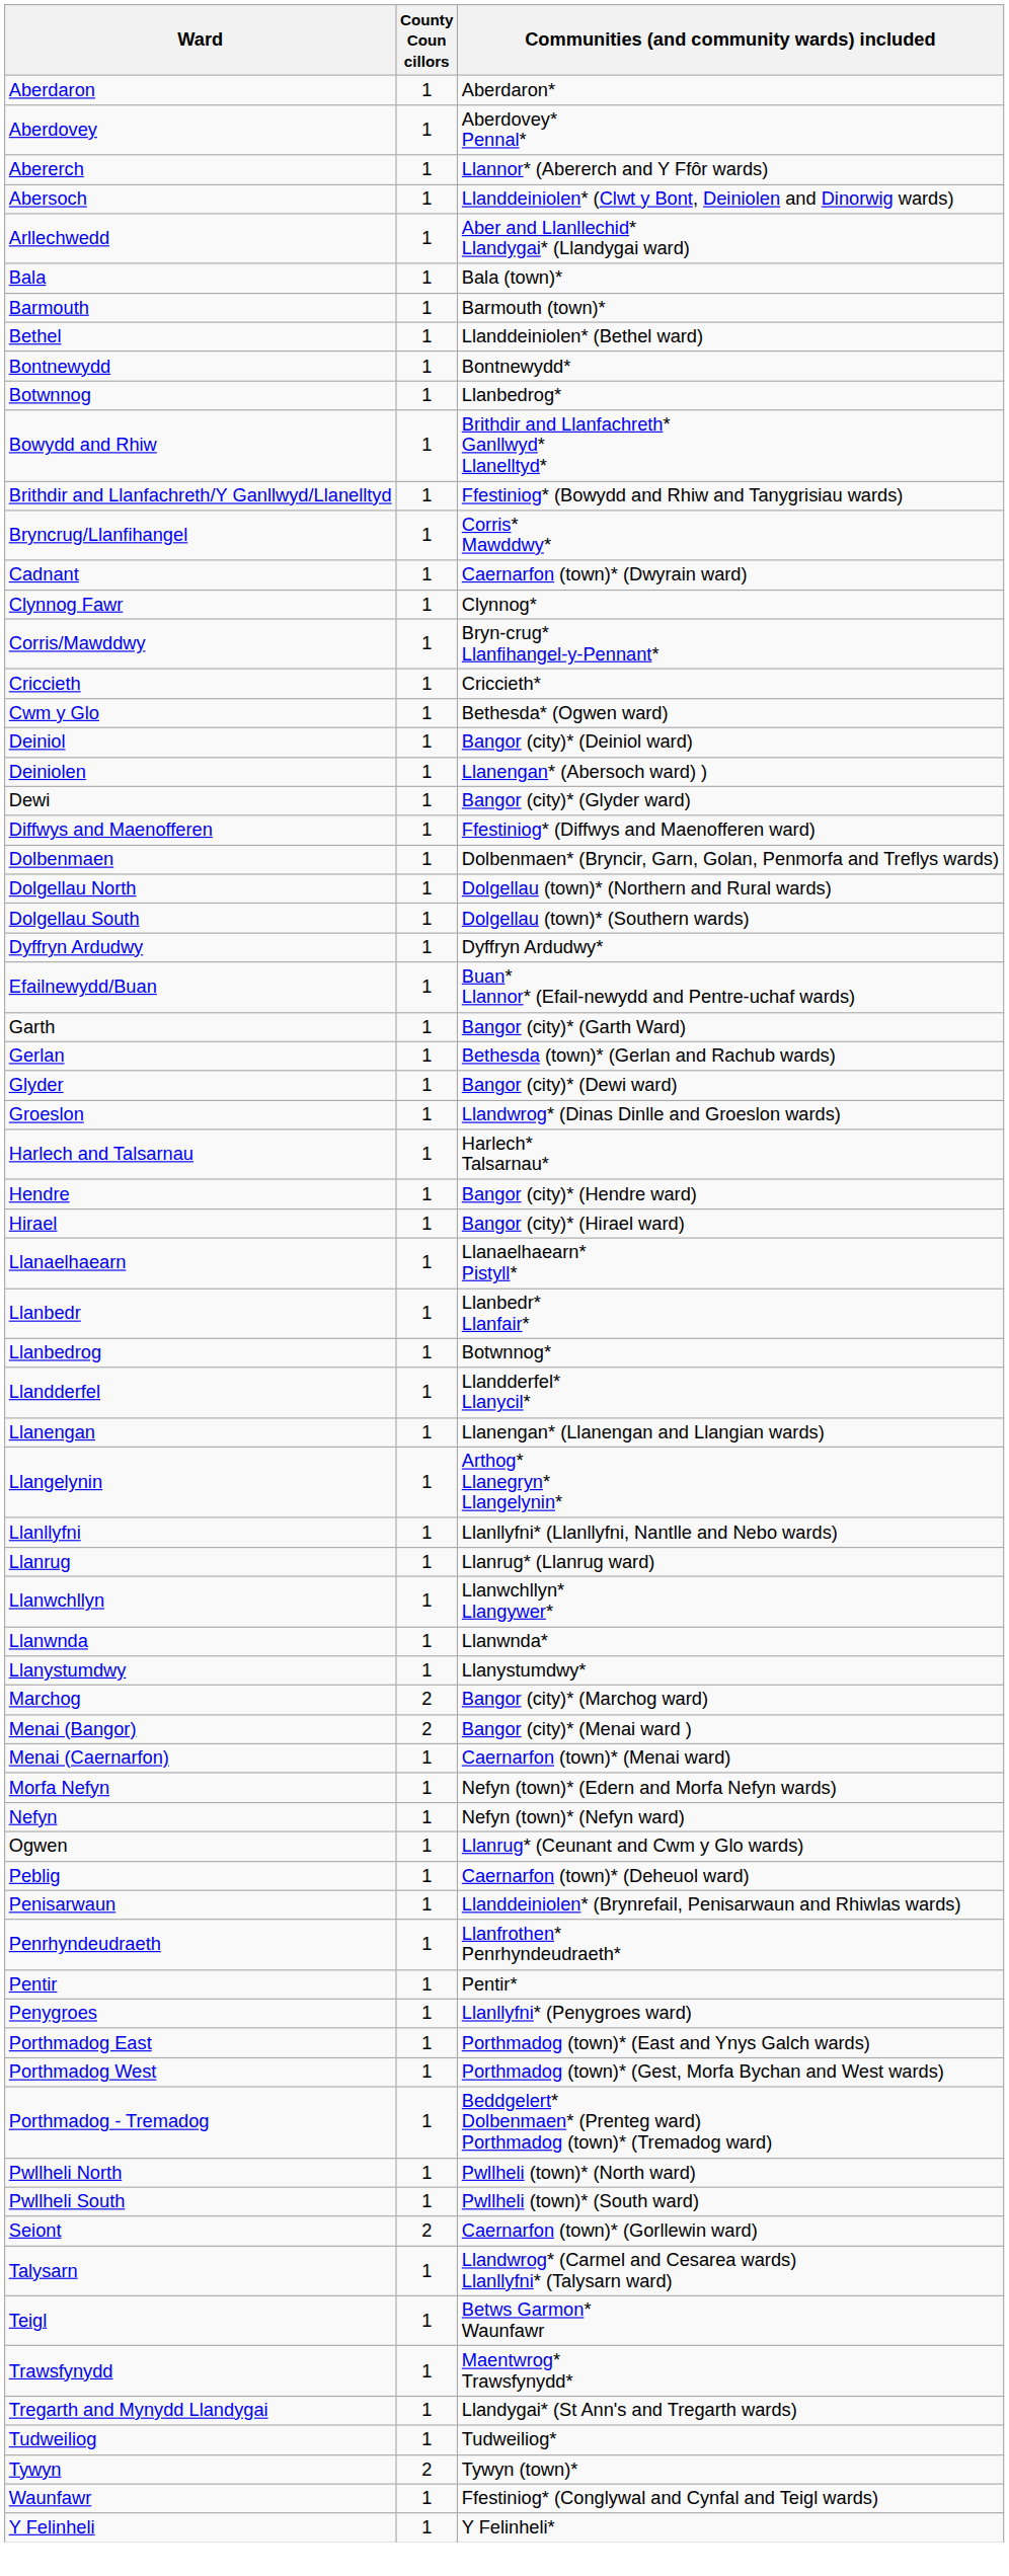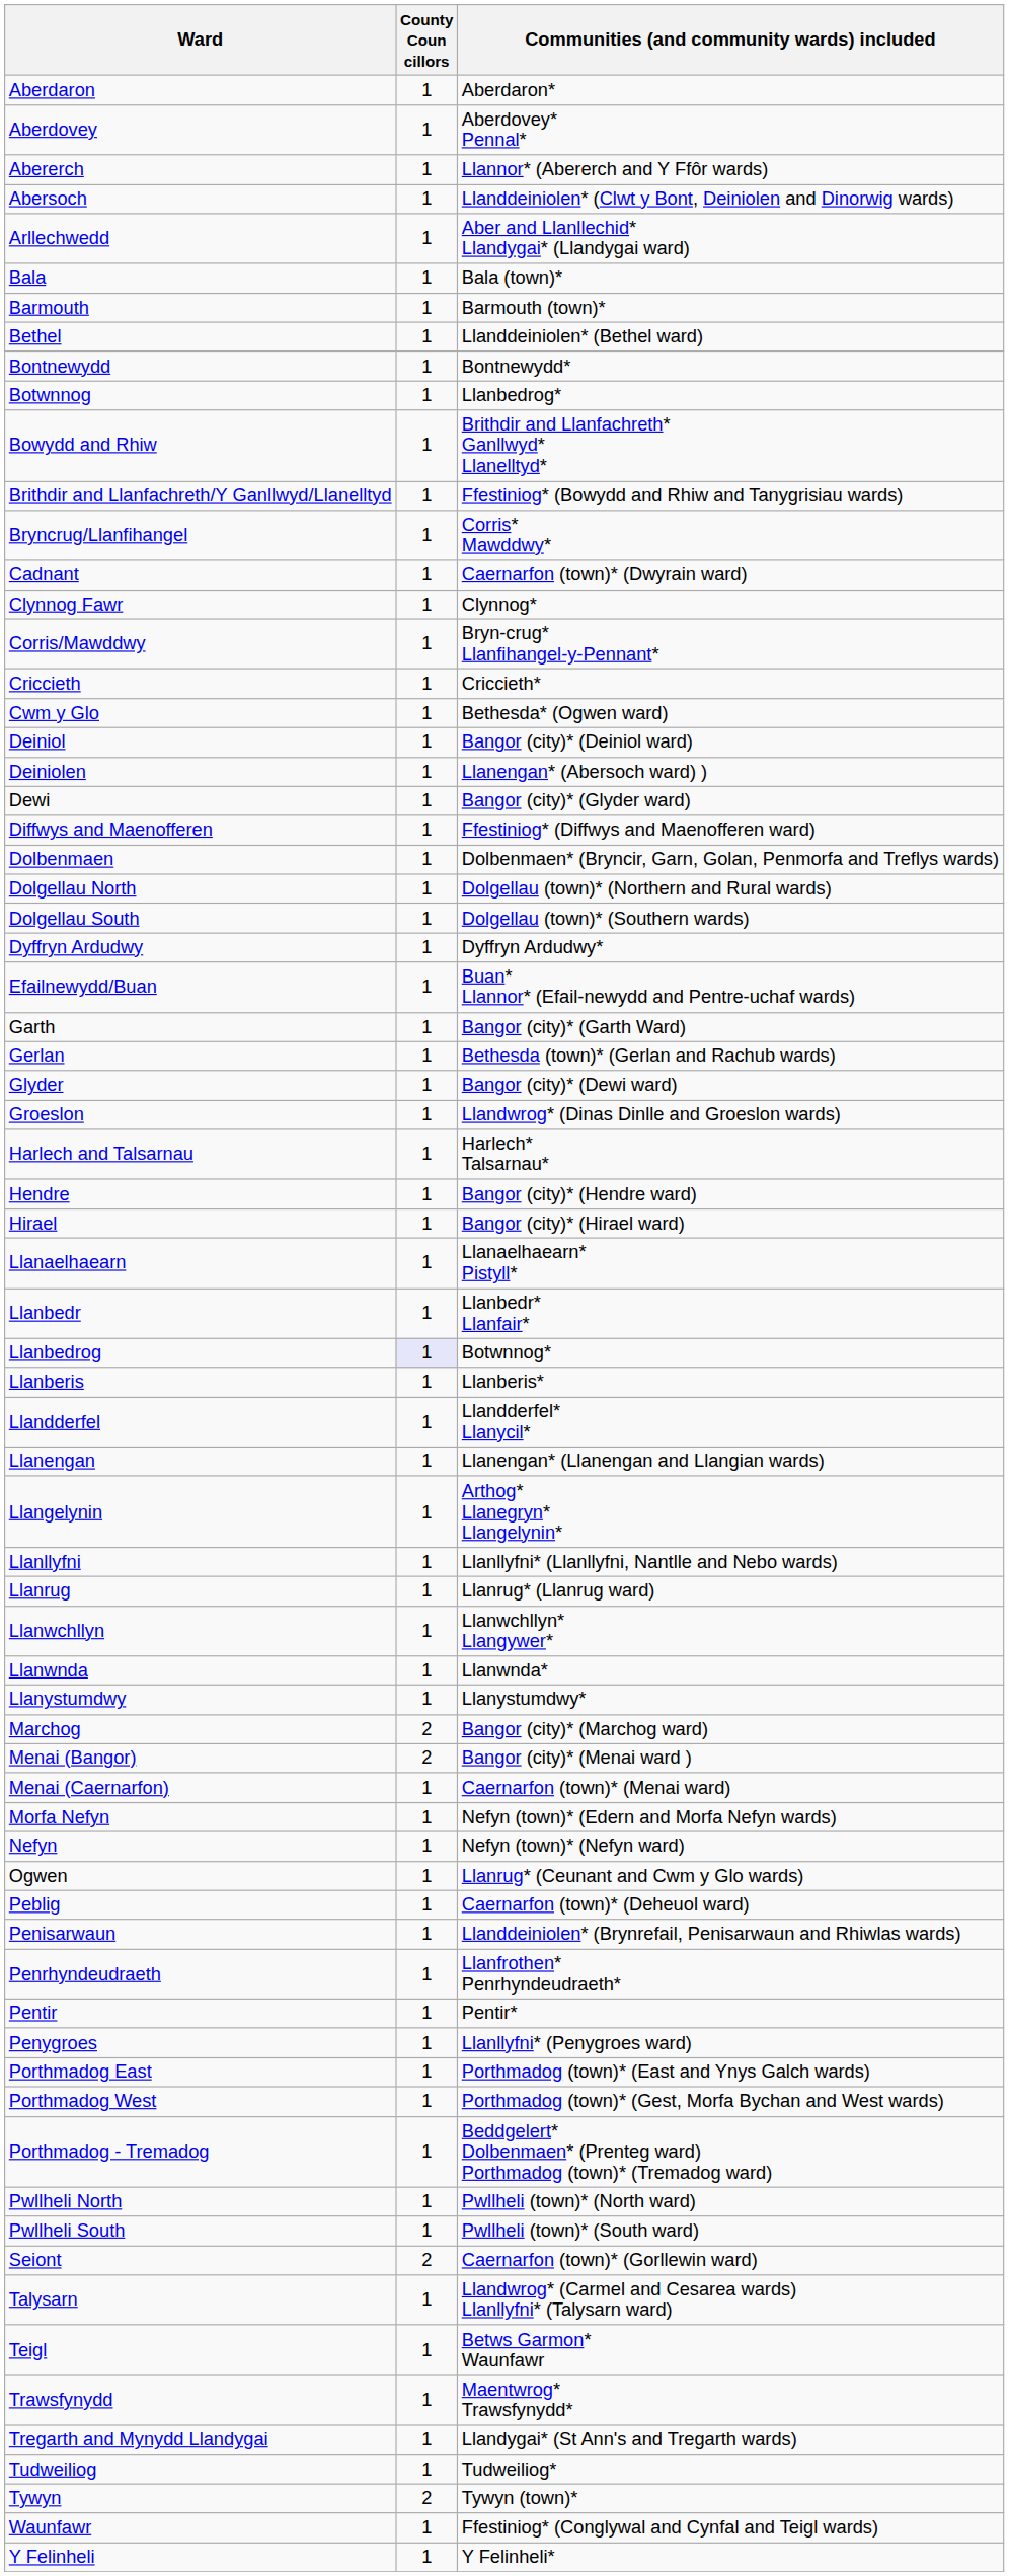Llanbedrog | County Coun cillors: no background -> lavender background
+ row: Llanberis | 1 | Llanberis*
